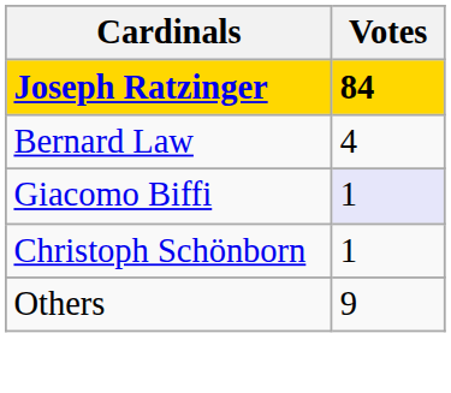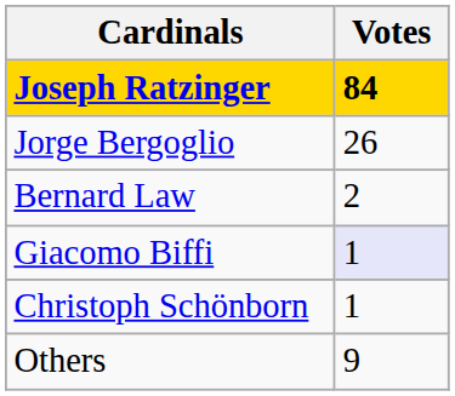+ row: Jorge Bergoglio | 26
Bernard Law | Votes: 4 -> 2
